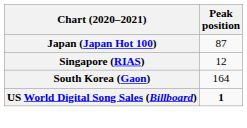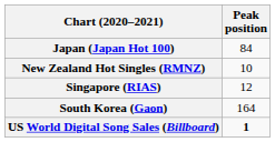Japan (Japan Hot 100) | Peak position: 87 -> 84
+ row: New Zealand Hot Singles (RMNZ) | 10
